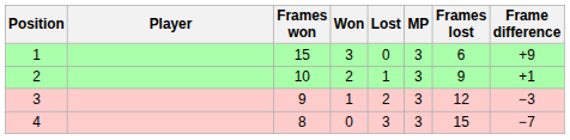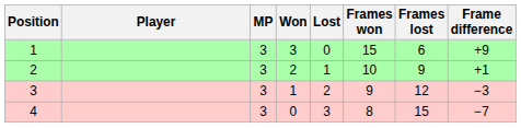columns swapped: MP <-> Frames won
